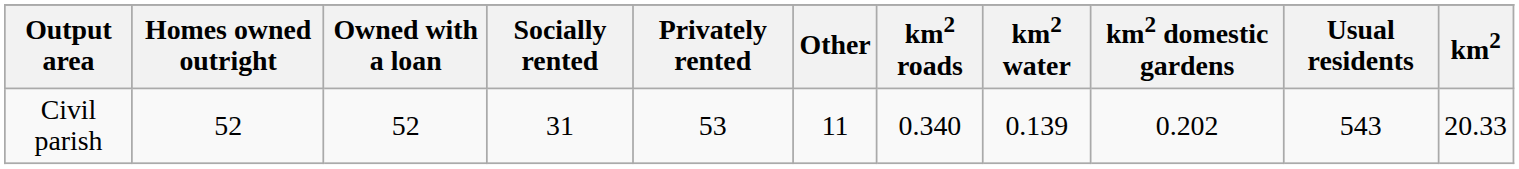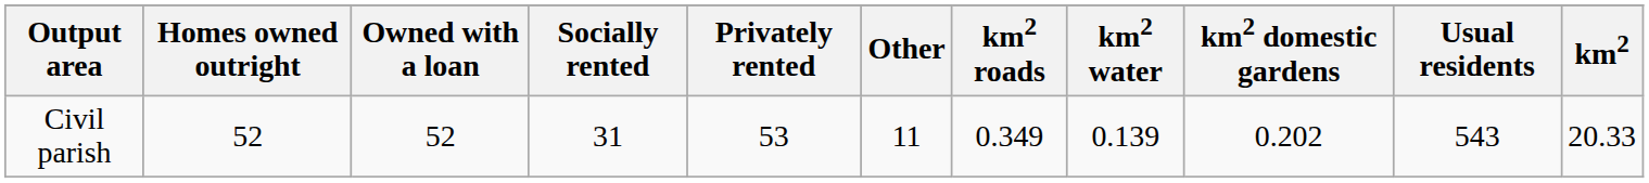Civil parish | km2 roads: 0.340 -> 0.349
